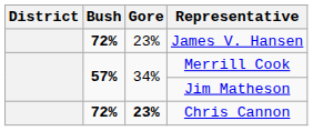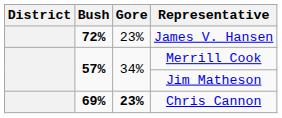Chris Cannon | Bush: 72% -> 69%
